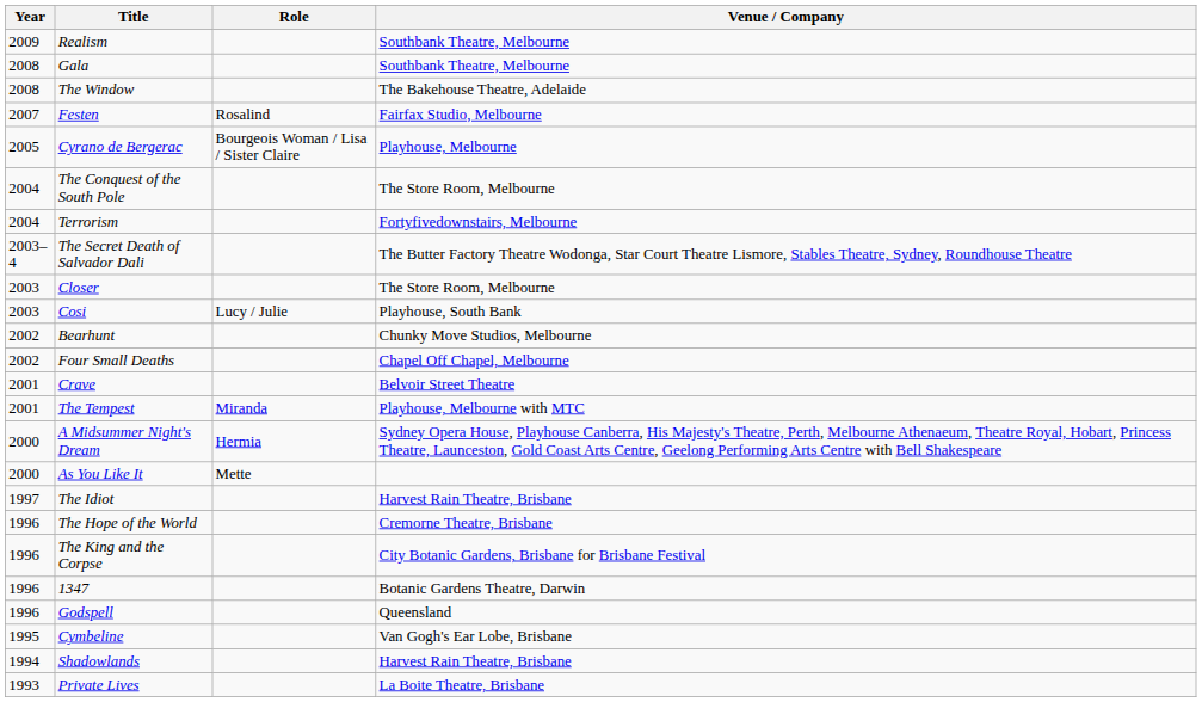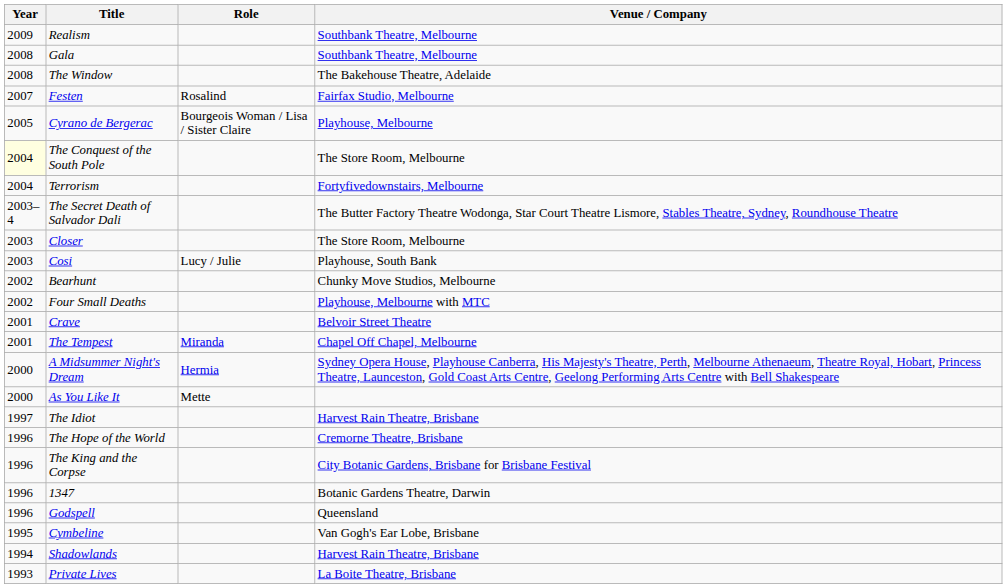The Conquest of the South Pole | Year: no background -> lightyellow background
Four Small Deaths | Venue / Company: Chapel Off Chapel, Melbourne -> Playhouse, Melbourne with MTC
The Tempest | Venue / Company: Playhouse, Melbourne with MTC -> Chapel Off Chapel, Melbourne
